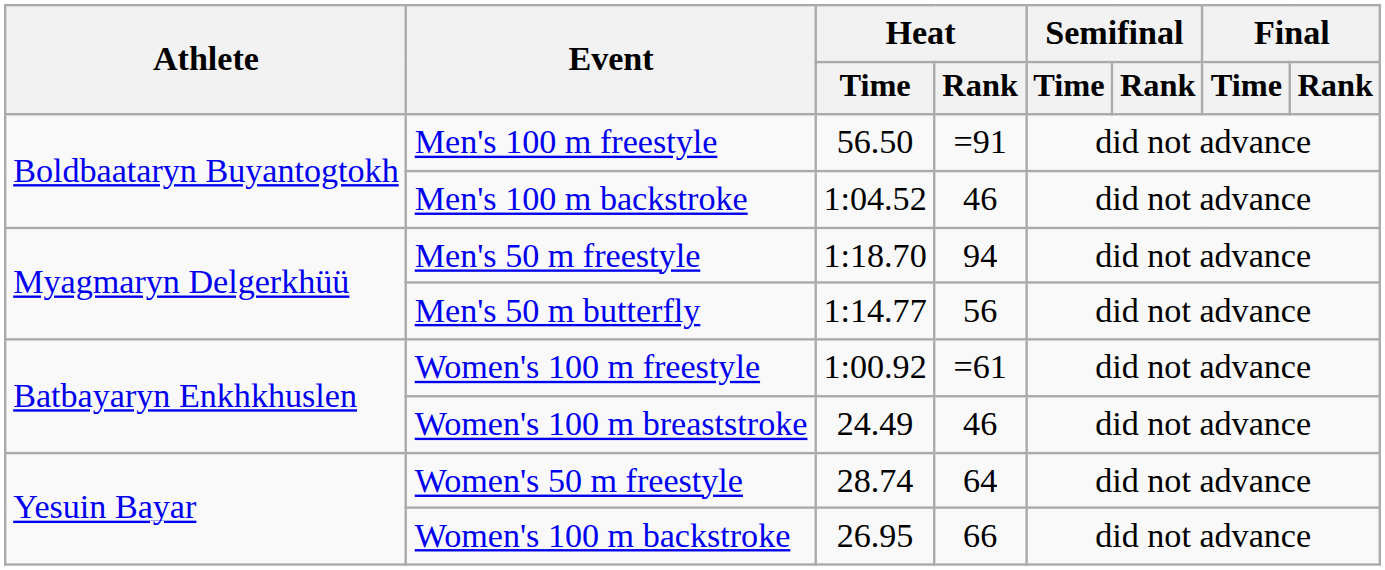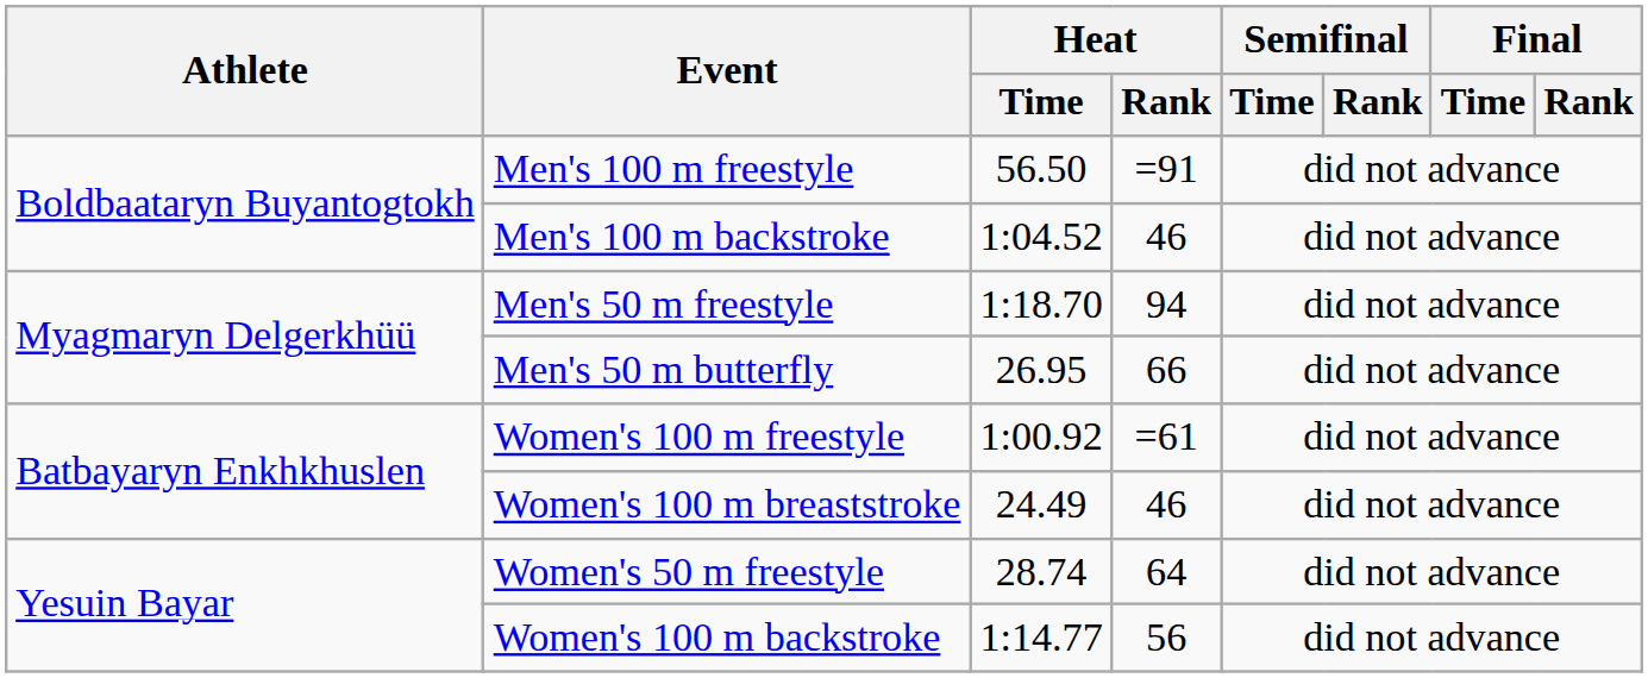Men's 50 m butterfly | Heat / Time: 1:14.77 -> 26.95
Men's 50 m butterfly | Heat / Rank: 56 -> 66
Women's 100 m backstroke | Heat / Time: 26.95 -> 1:14.77
Women's 100 m backstroke | Heat / Rank: 66 -> 56
